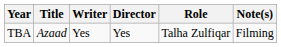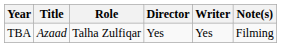columns swapped: Writer <-> Role
